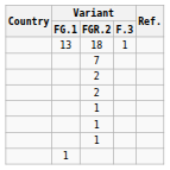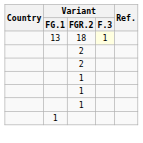18 | Variant / F.3: no background -> lightyellow background
- row: 7
